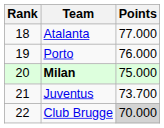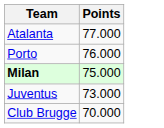- column: Rank | 18 | 19 | 20 | 21 | 22
Juventus | Points: 73.700 -> 73.000
Club Brugge | Points: lightgrey background -> no background
